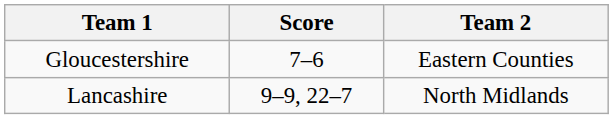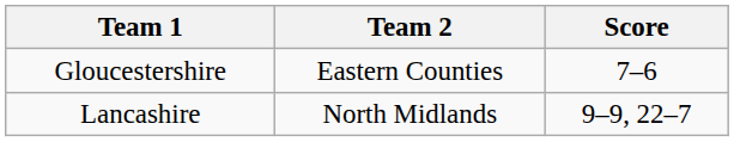columns swapped: Team 2 <-> Score
